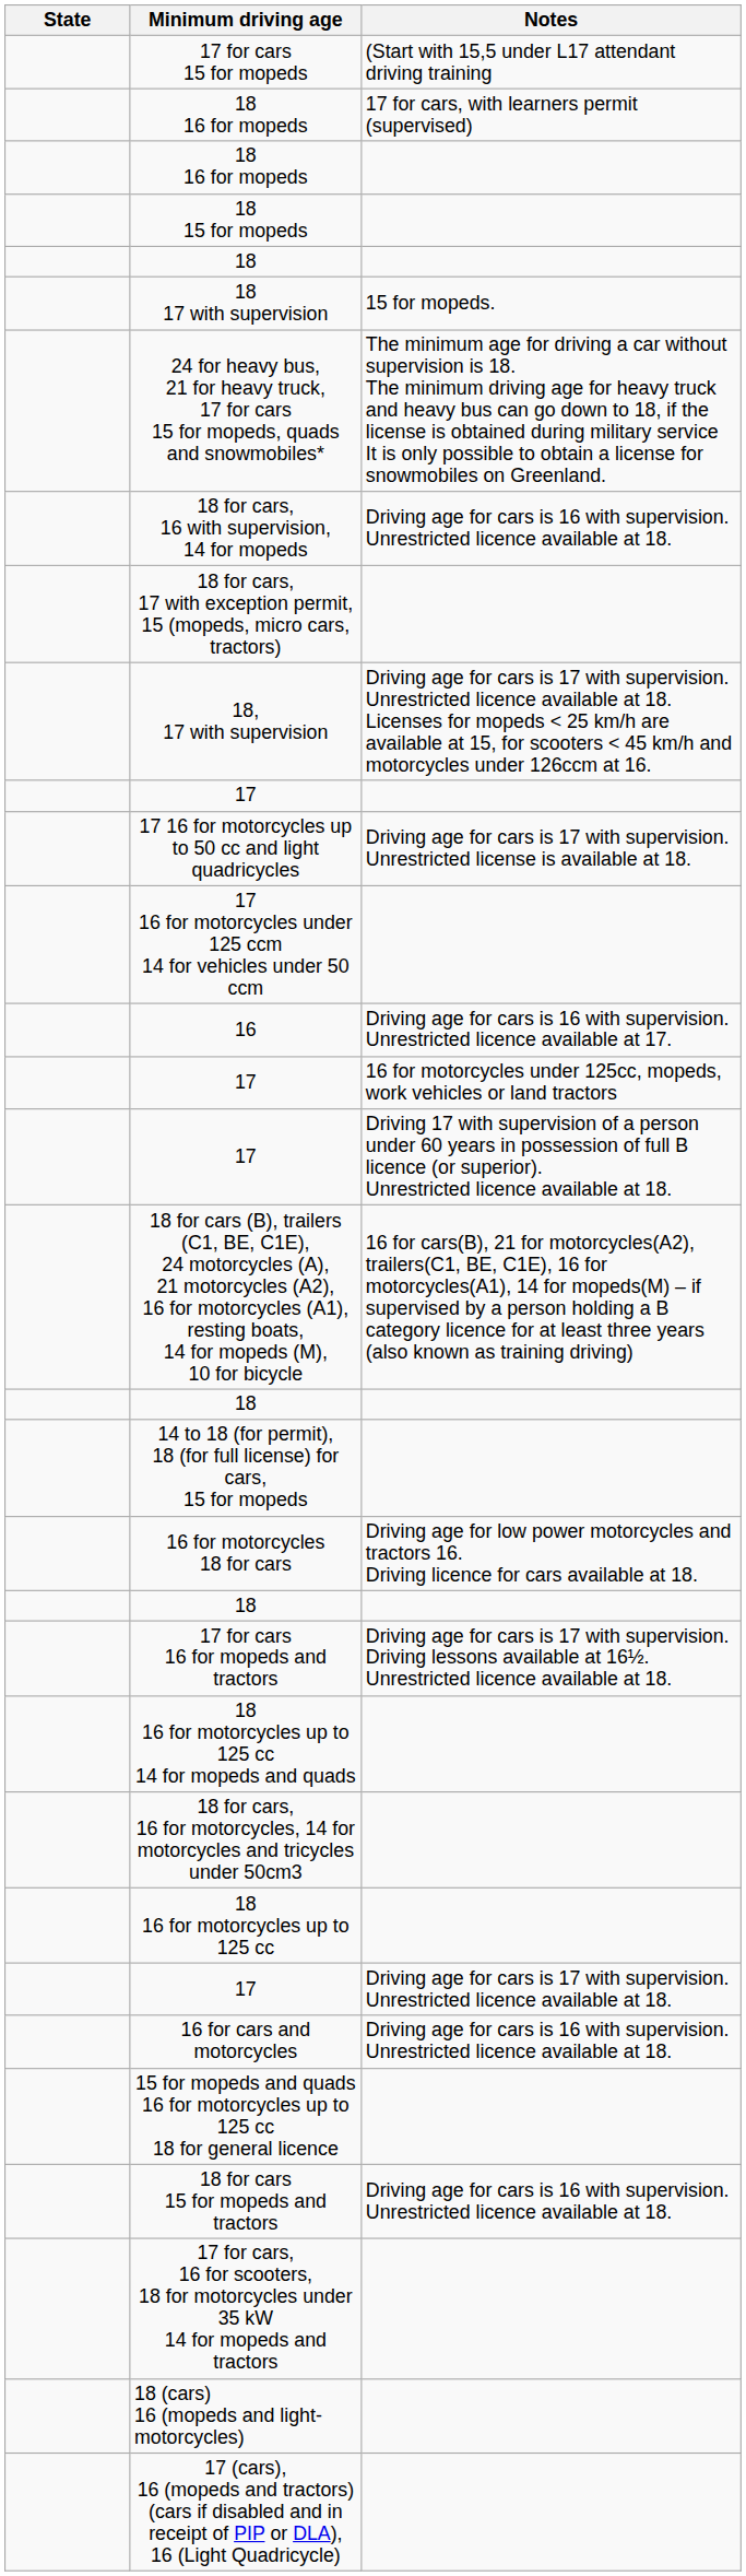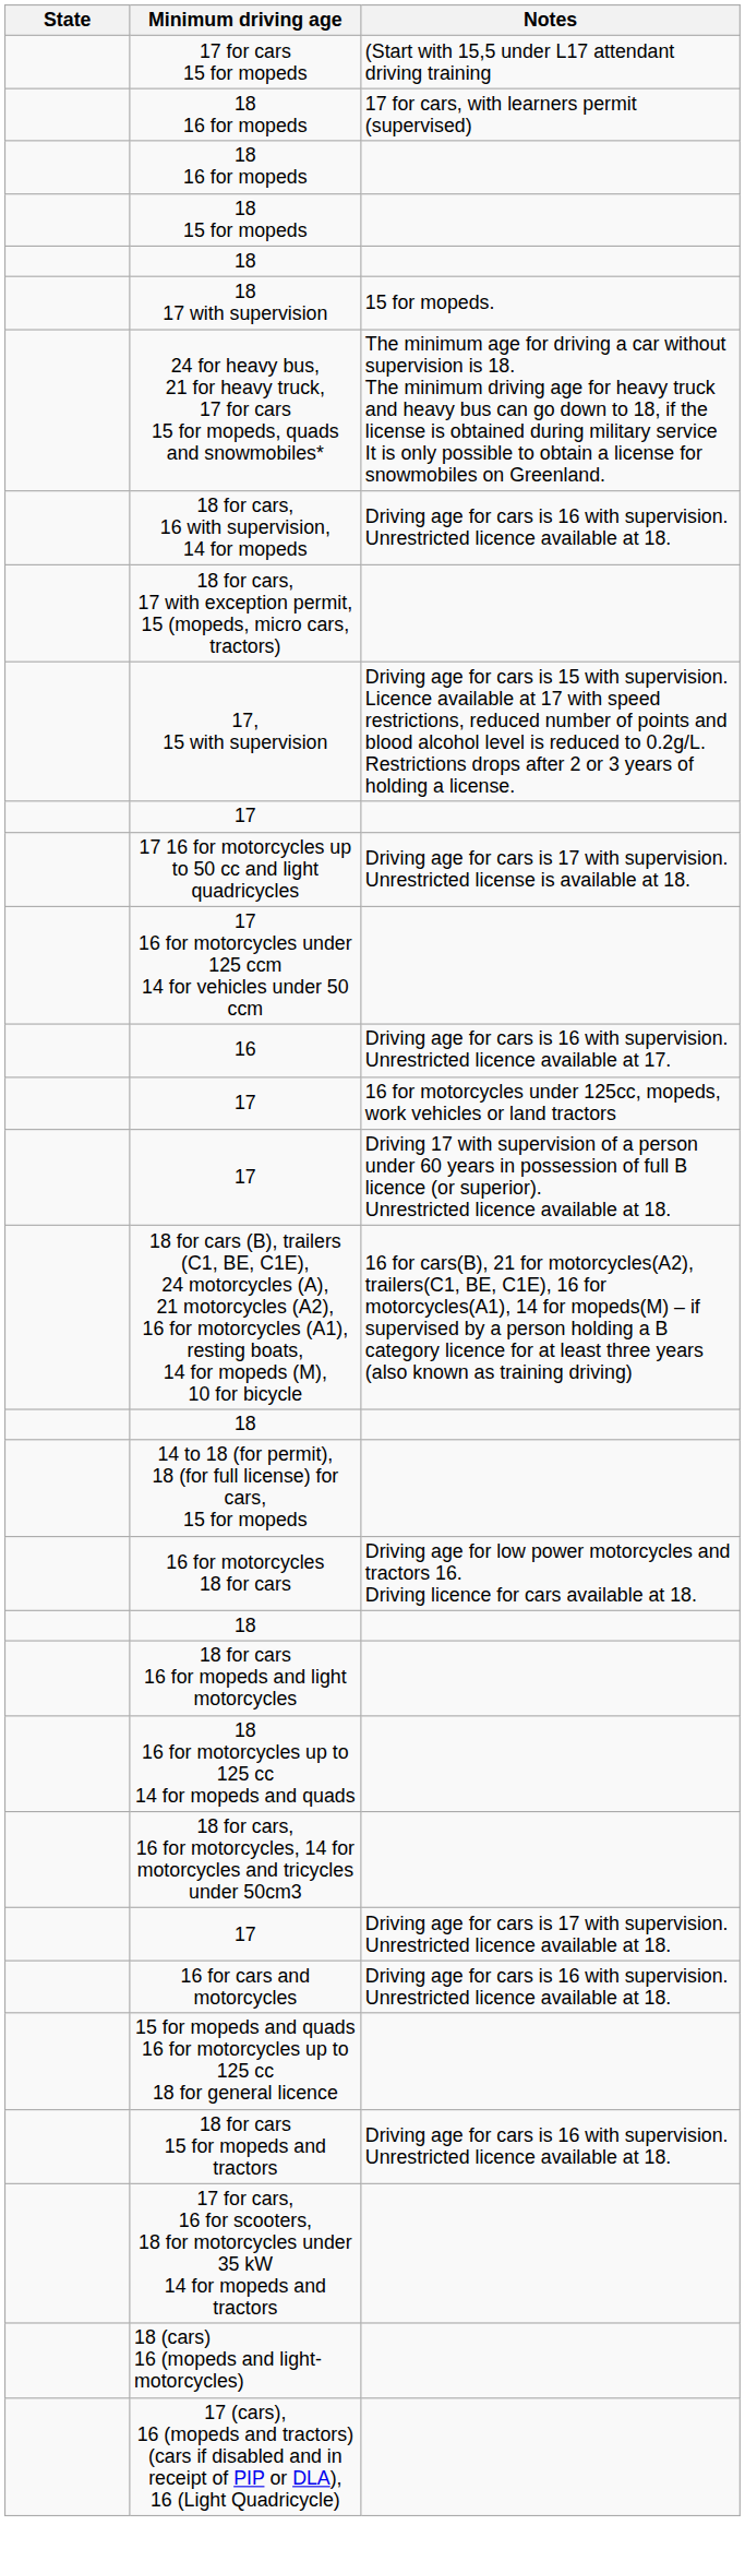+ row: 17, 15 with supervision | Driving age for cars is 15 with supervision. Licence available at 17 with speed restrictions, reduced number of points and blood alcohol level is reduced to 0.2g/L. Restrictions drops after 2 or 3 years of holding a license.
- row: 18, 17 with supervision | Driving age for cars is 17 with supervision. Unrestricted licence available at 18. Licenses for mopeds < 25 km/h are available at 15, for scooters < 45 km/h and motorcycles under 126ccm at 16.
- row: 17 for cars 16 for mopeds and tractors | Driving age for cars is 17 with supervision. Driving lessons available at 16½. Unrestricted licence available at 18.
+ row: 18 for cars 16 for mopeds and light motorcycles
- row: 18 16 for motorcycles up to 125 cc
